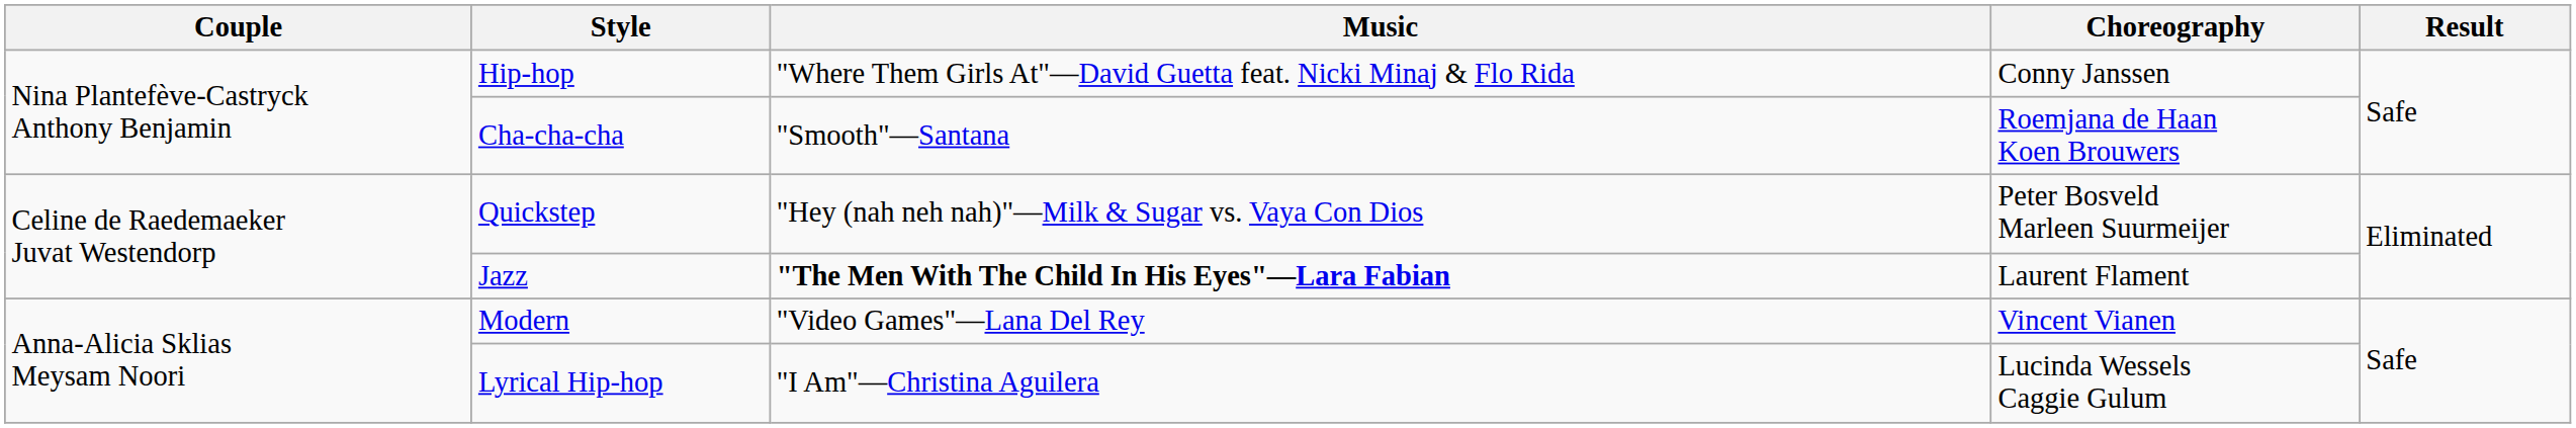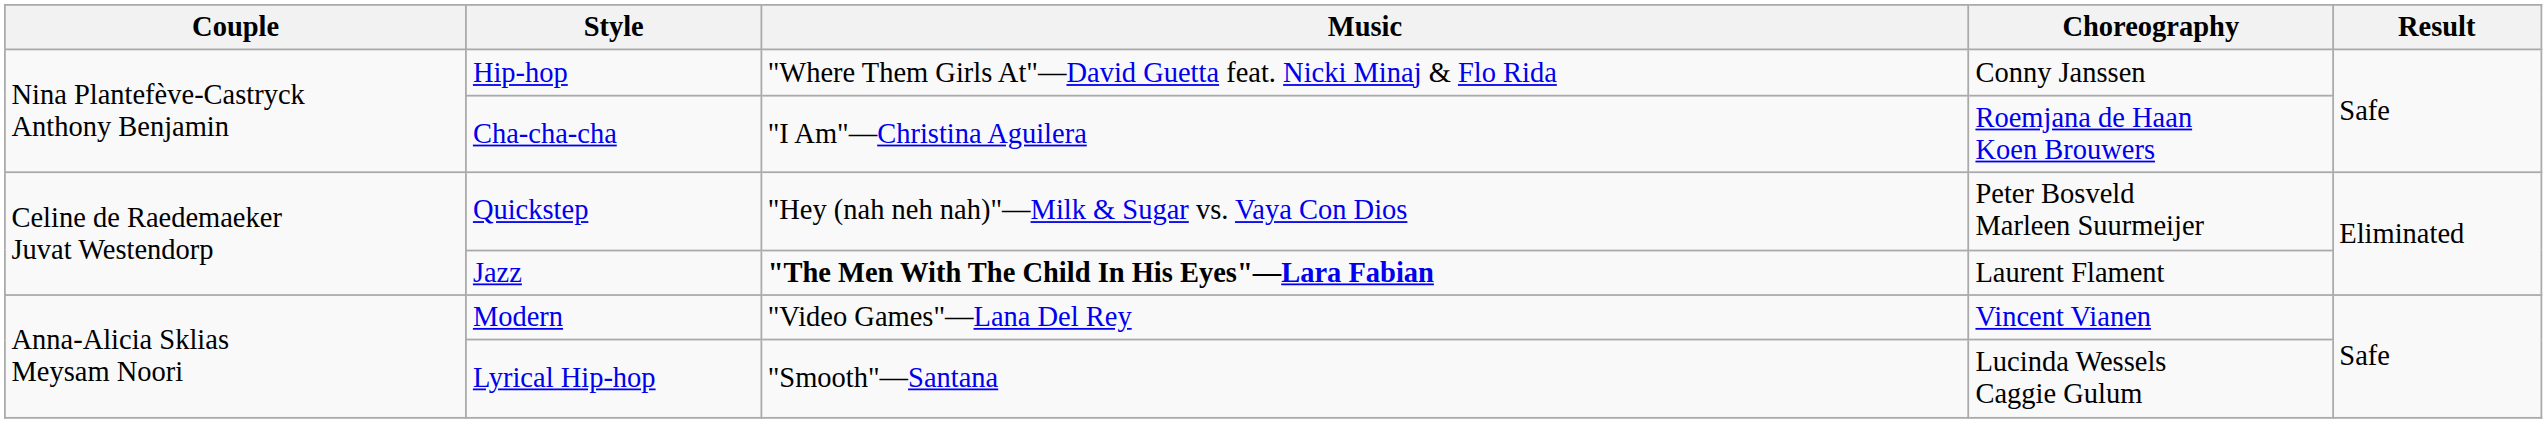Cha-cha-cha | Music: "Smooth"—Santana -> "I Am"—Christina Aguilera
Lyrical Hip-hop | Music: "I Am"—Christina Aguilera -> "Smooth"—Santana
